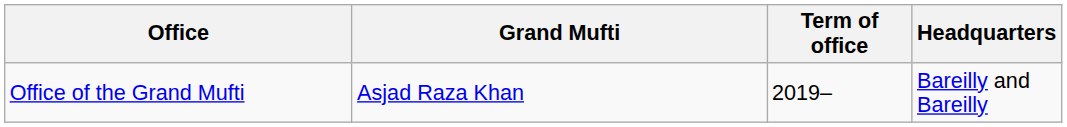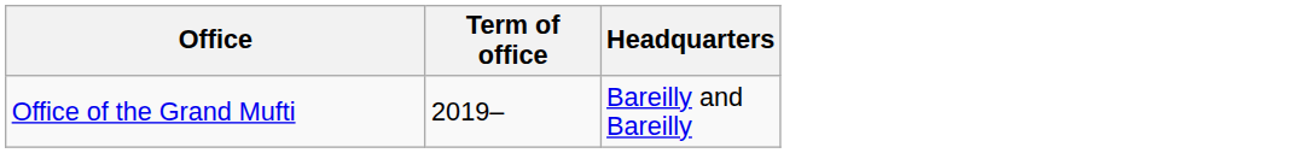- column: Grand Mufti | Asjad Raza Khan
